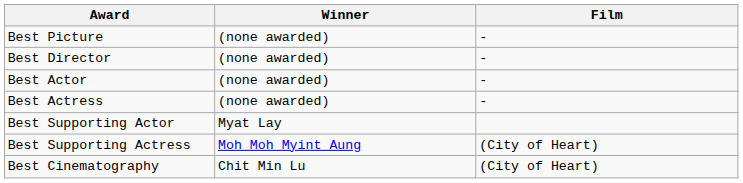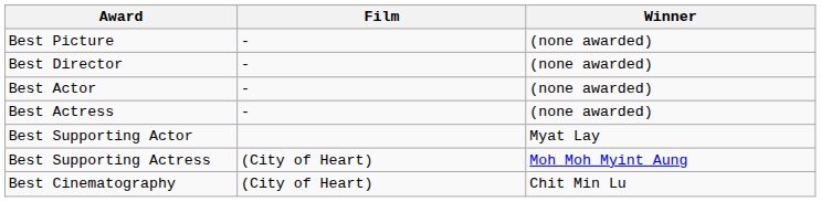columns swapped: Winner <-> Film
